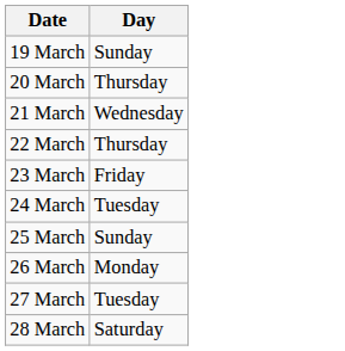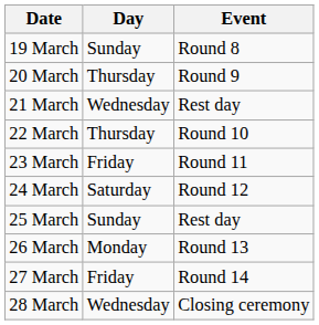+ column: Event | Round 8 | Round 9 | Rest day | Round 10 | Round 11 | Round 12 | Rest day | Round 13 | Round 14 | Closing ceremony
24 March | Day: Tuesday -> Saturday
27 March | Day: Tuesday -> Friday
28 March | Day: Saturday -> Wednesday
